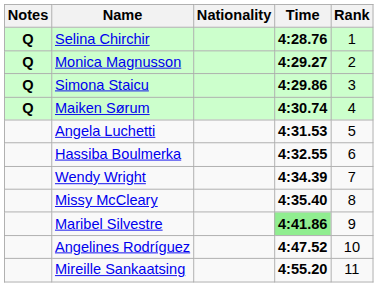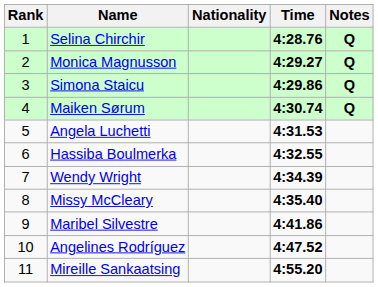columns swapped: Rank <-> Notes
Maribel Silvestre | Time: lightgreen background -> no background
